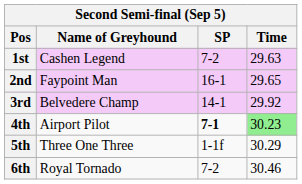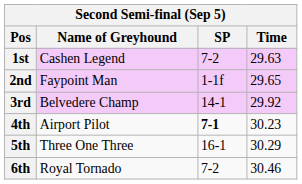2nd | SP: 16-1 -> 1-1f
4th | Time: lightgreen background -> no background
5th | SP: 1-1f -> 16-1
